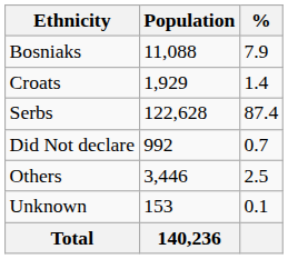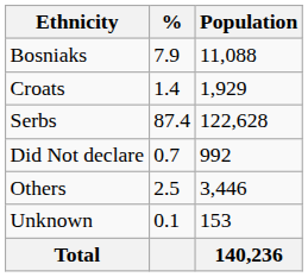columns swapped: Population <-> %
